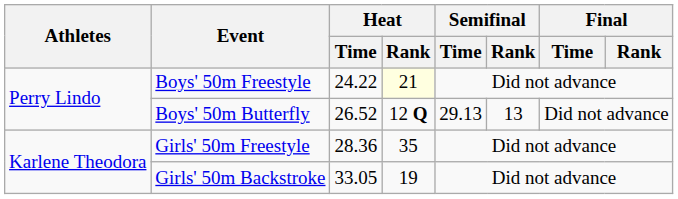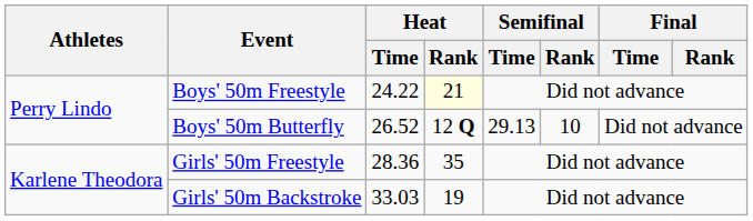Boys' 50m Butterfly | Semifinal / Rank: 13 -> 10
Girls' 50m Backstroke | Heat / Time: 33.05 -> 33.03
